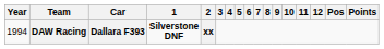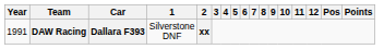DAW Racing | Year: 1994 -> 1991
DAW Racing | 1: bold -> normal
